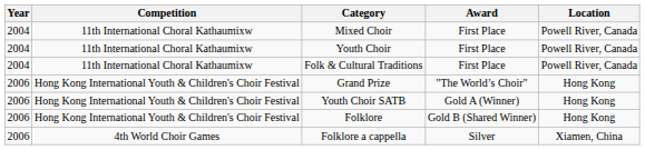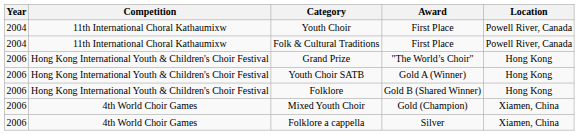- row: 2004 | 11th International Choral Kathaumixw | Mixed Choir | First Place | Powell River, Canada
+ row: 2006 | 4th World Choir Games | Mixed Youth Choir | Gold (Champion) | Xiamen, China
